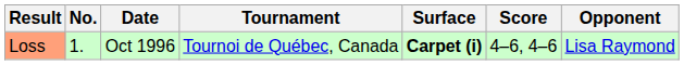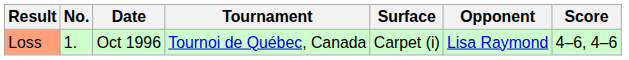columns swapped: Opponent <-> Score
Loss | Surface: bold -> normal
